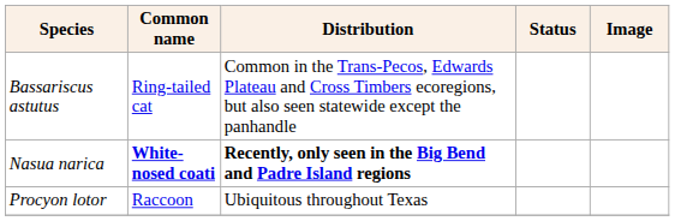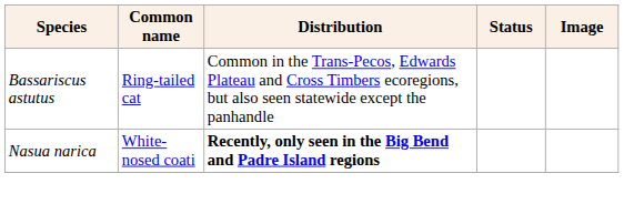Nasua narica | Common name: bold -> normal
- row: Procyon lotor | Raccoon | Ubiquitous throughout Texas
